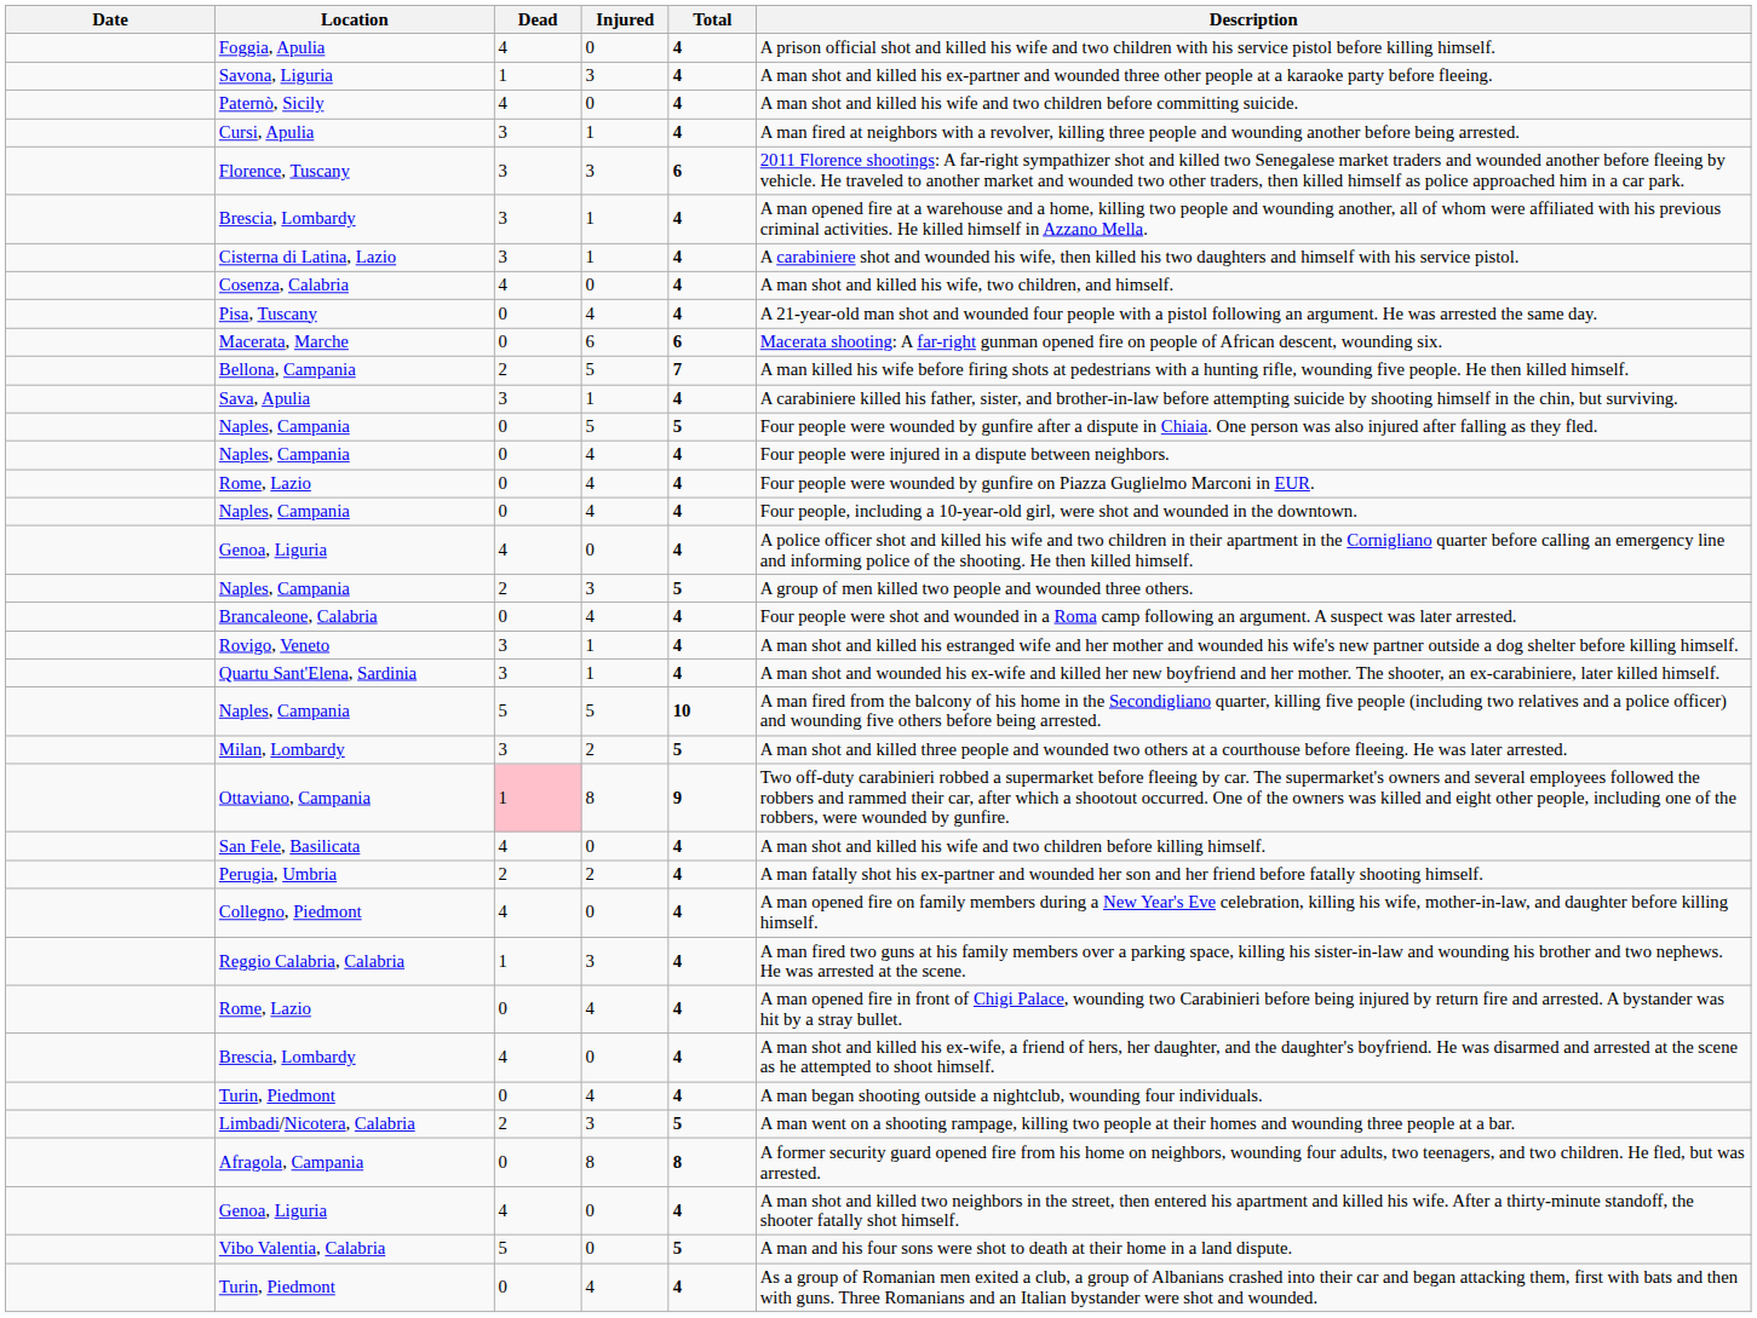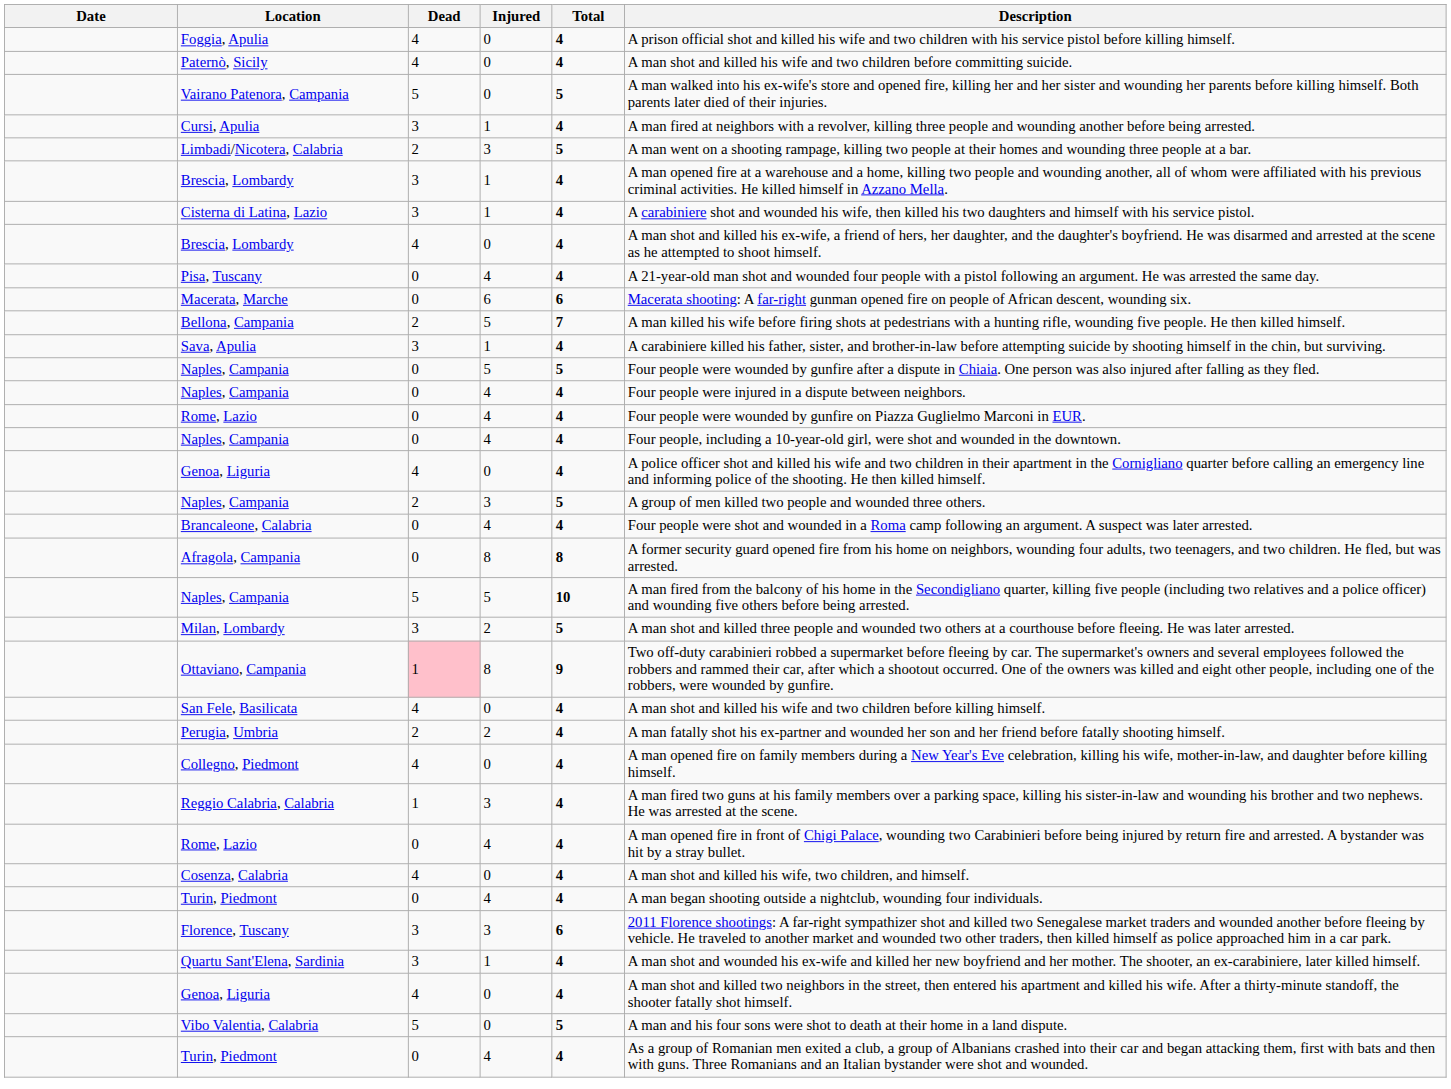- row: Savona, Liguria | 1 | 3 | 4 | A man shot and killed his ex-partner and wounded three other people at a karaoke party before fleeing.
+ row: Vairano Patenora, Campania | 5 | 0 | 5 | A man walked into his ex-wife's store and opened fire, killing her and her sister and wounding her parents before killing himself. Both parents later died of their injuries.
rows swapped: Limbadi/Nicotera, Calabria <-> Florence, Tuscany
rows swapped: Cosenza, Calabria <-> Brescia, Lombardy / 0
- row: Rovigo, Veneto | 3 | 1 | 4 | A man shot and killed his estranged wife and her mother and wounded his wife's new partner outside a dog shelter before killing himself.
rows swapped: Afragola, Campania <-> Quartu Sant'Elena, Sardinia
